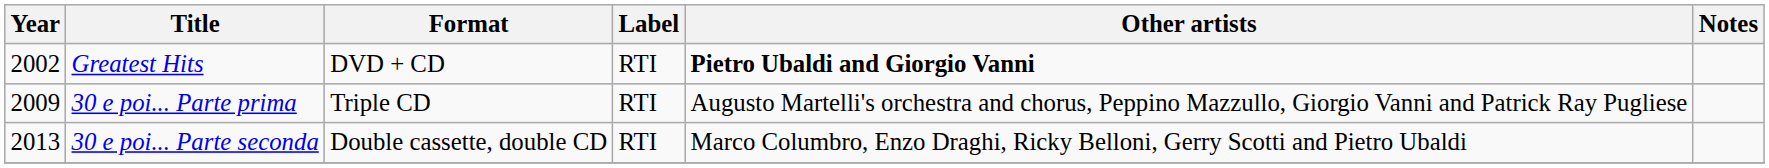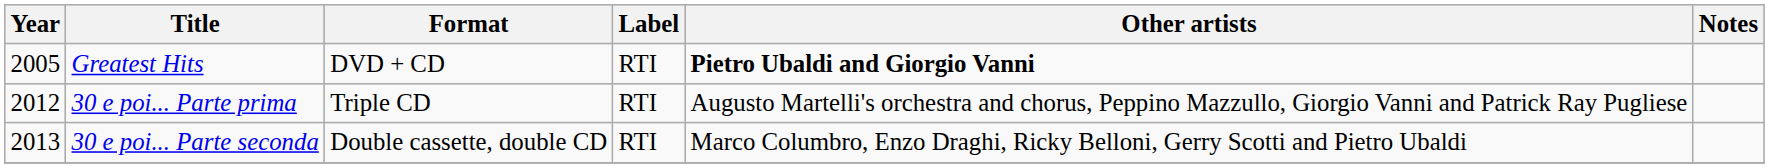Greatest Hits | Year: 2002 -> 2005
30 e poi... Parte prima | Year: 2009 -> 2012
